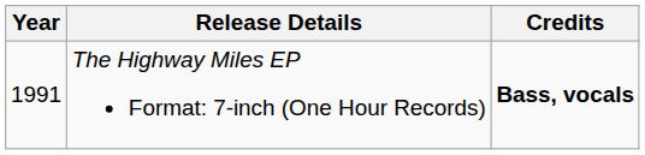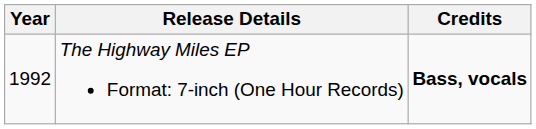The Highway Miles EP Format: 7-inch (One Hour Records) | Year: 1991 -> 1992
